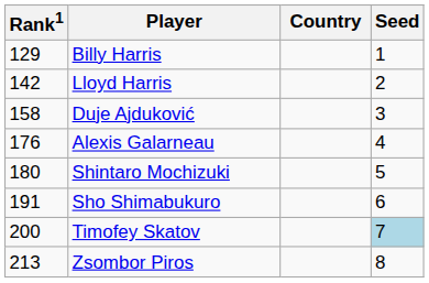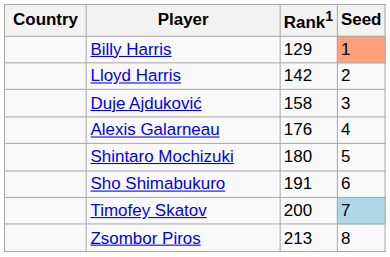columns swapped: Country <-> Rank1
Billy Harris | Seed: no background -> lightsalmon background
